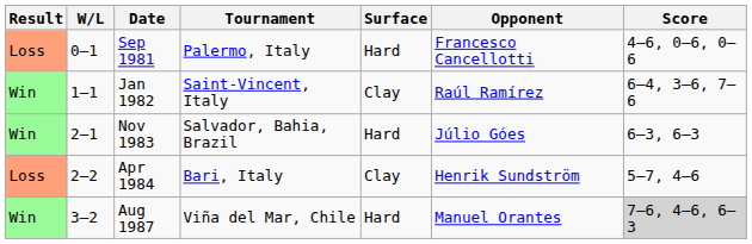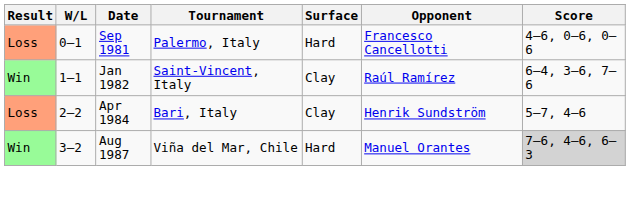- row: Win | 2–1 | Nov 1983 | Salvador, Bahia, Brazil | Hard | Júlio Góes | 6–3, 6–3
